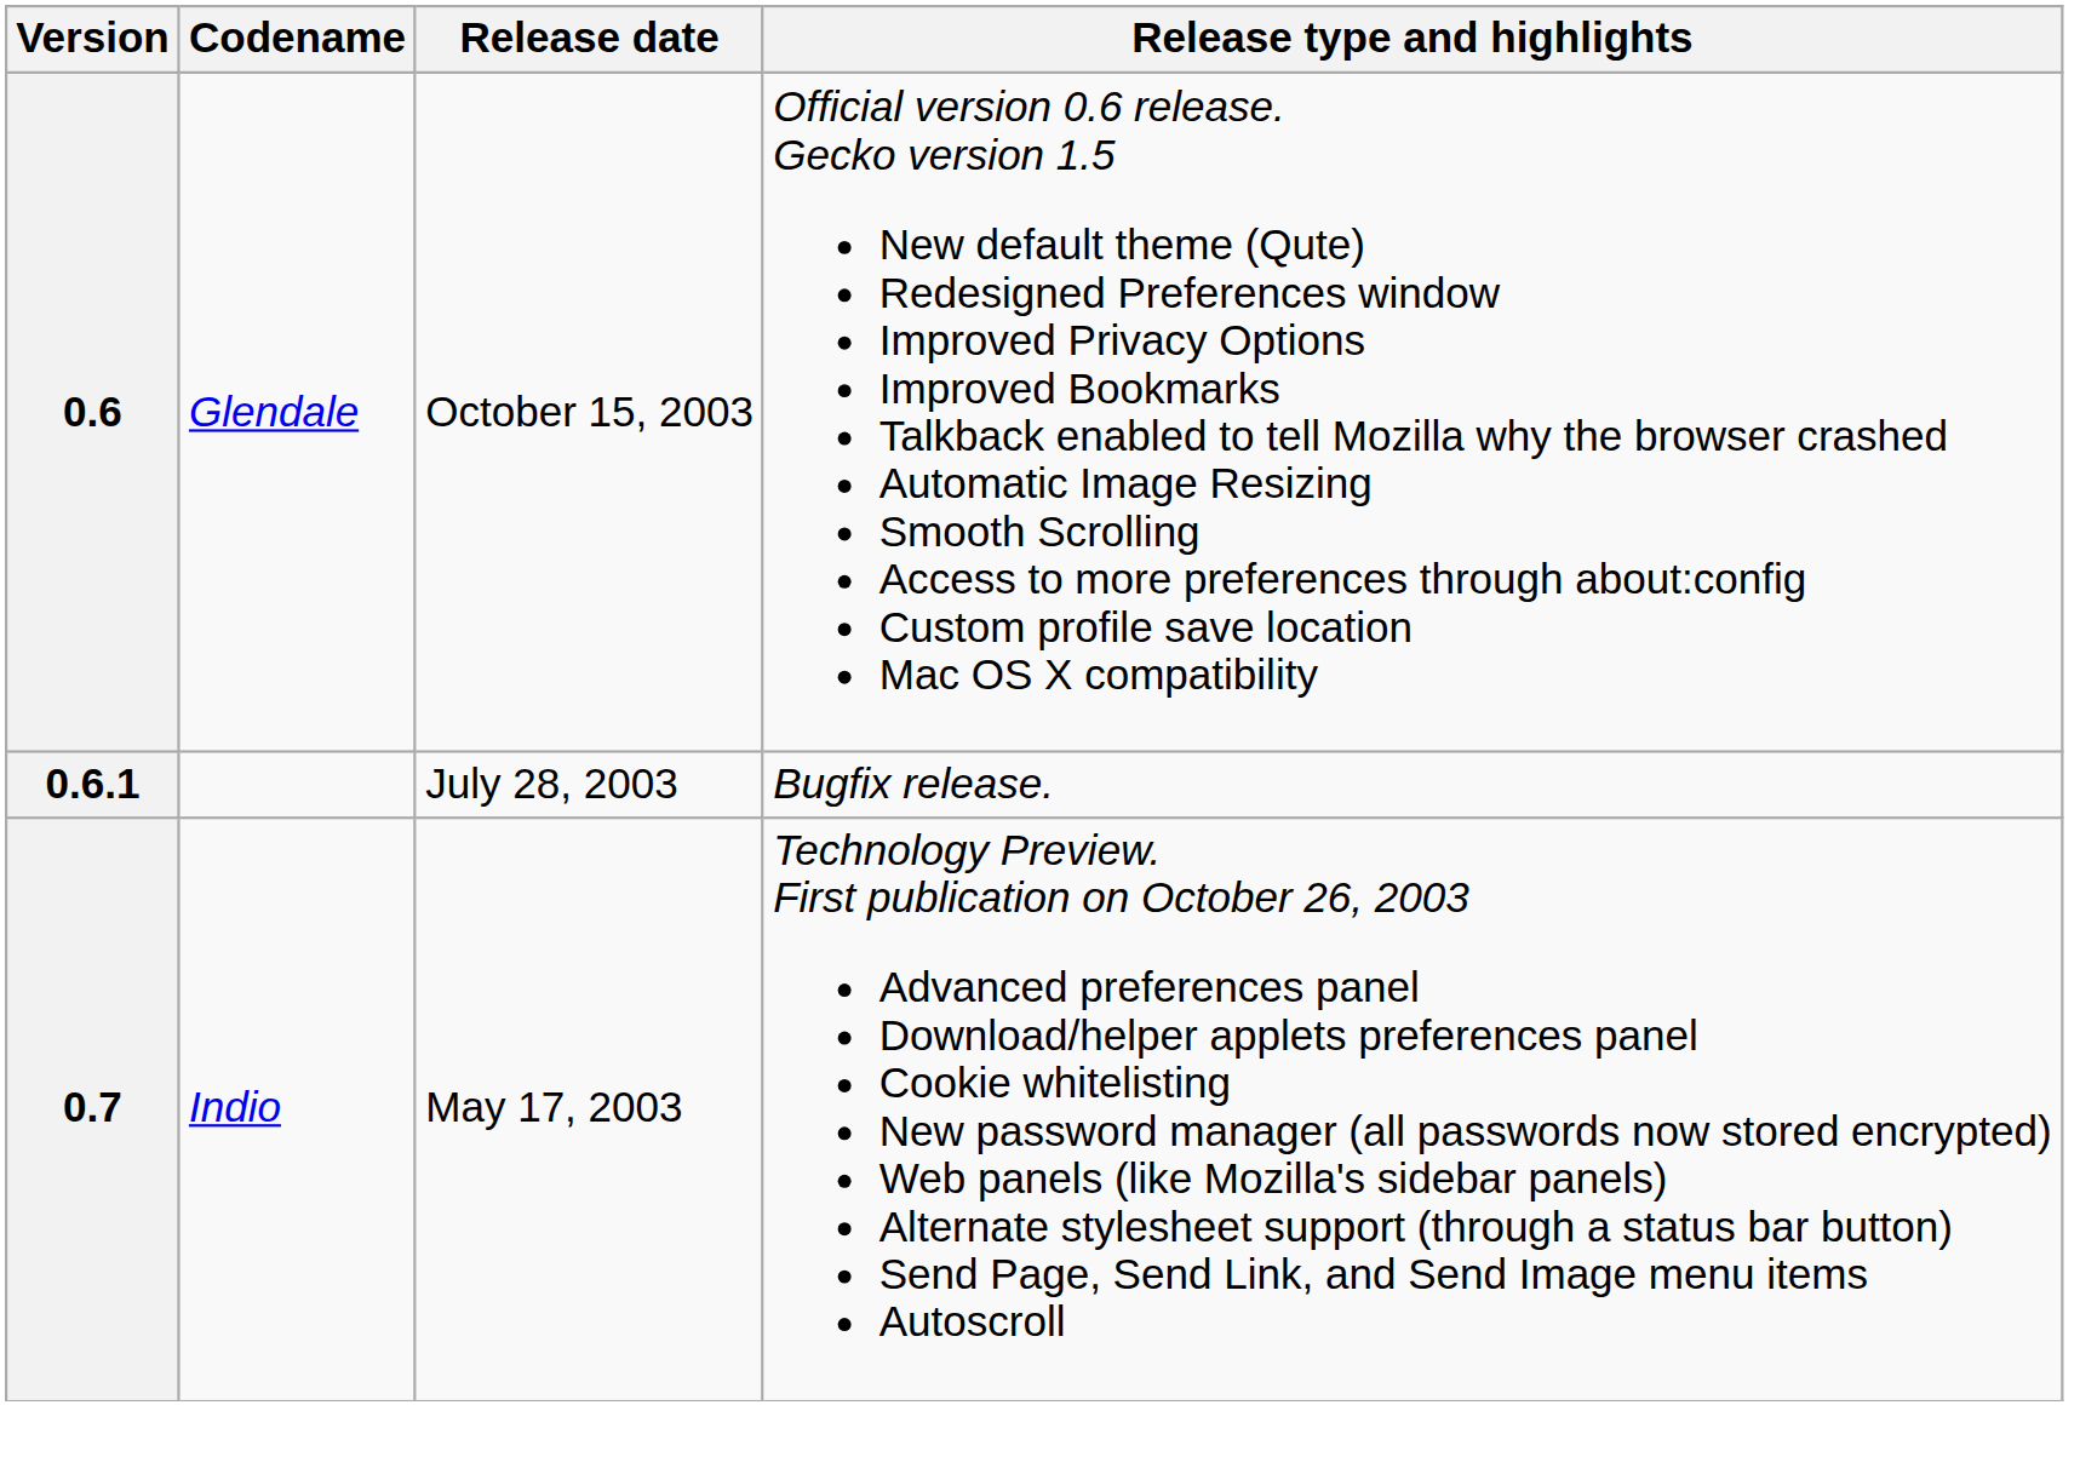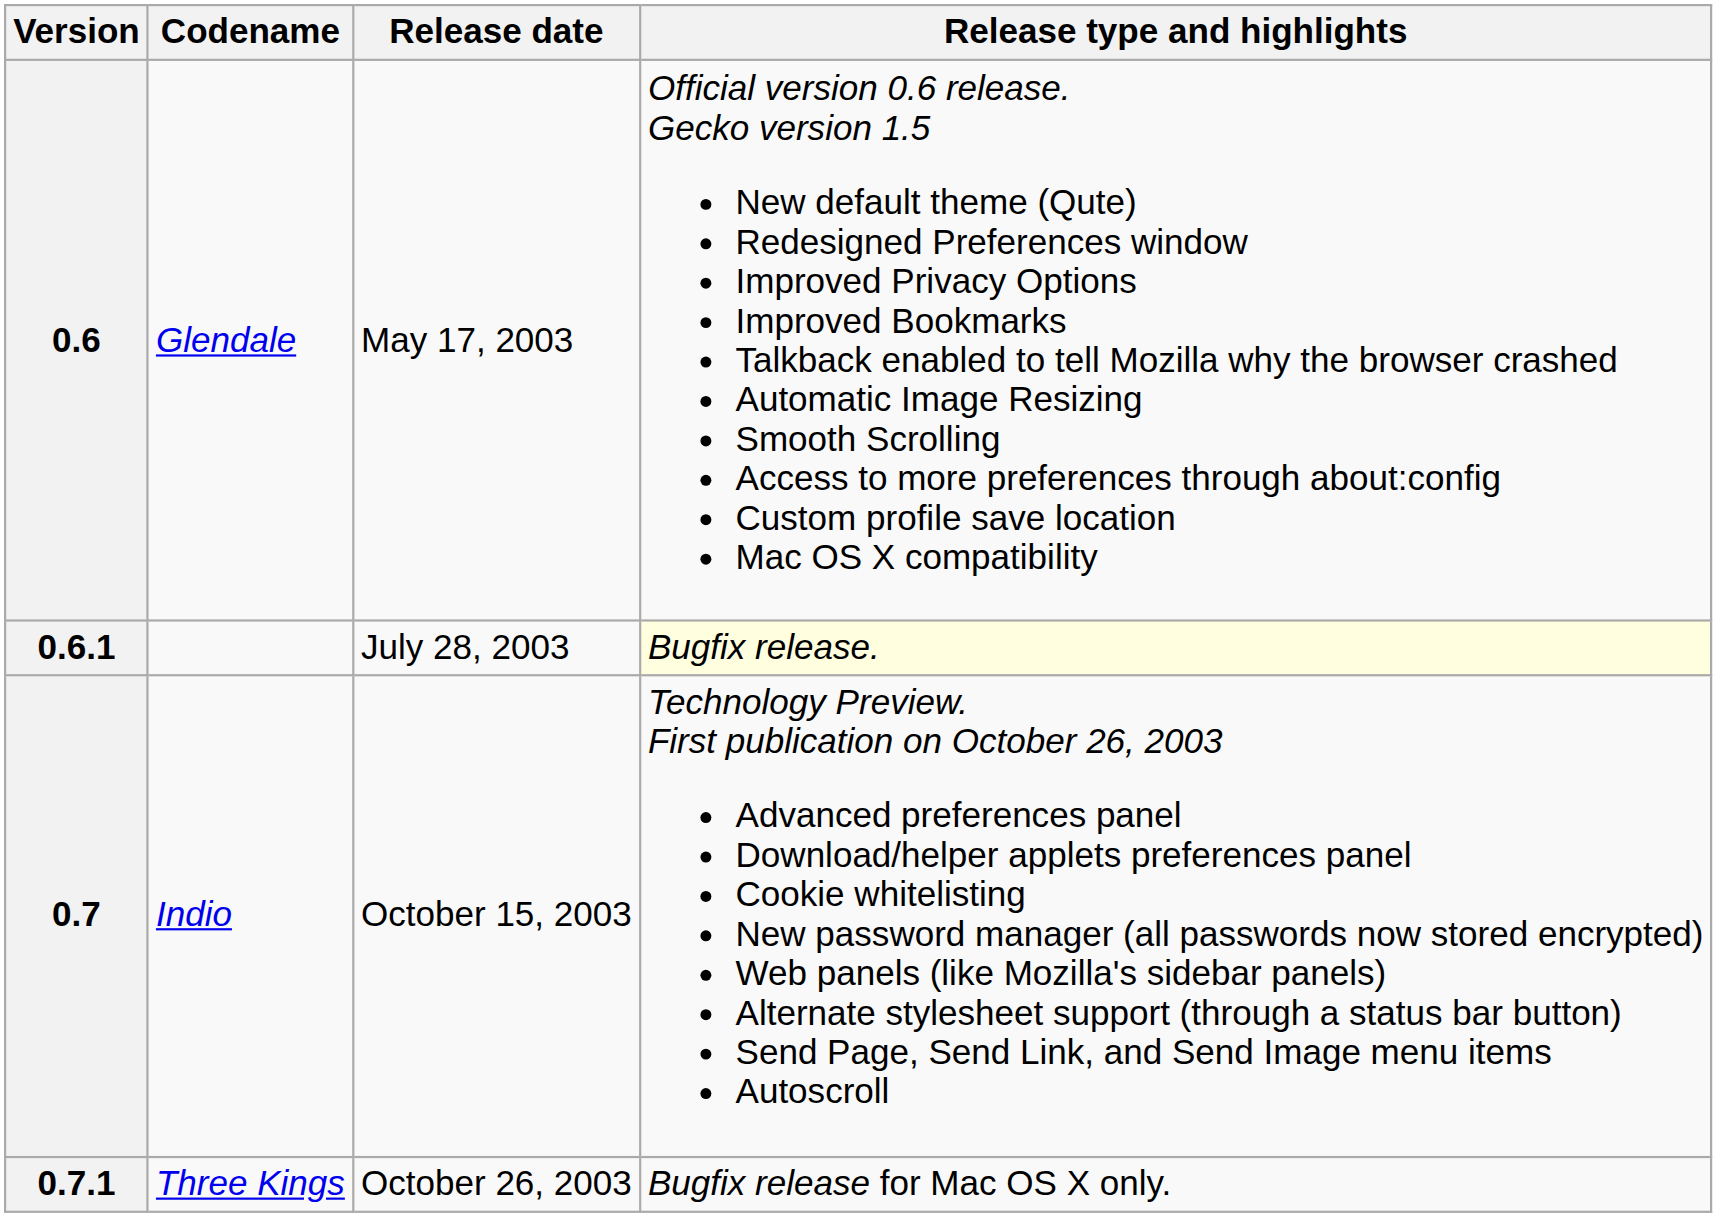0.6 | Release date: October 15, 2003 -> May 17, 2003
0.6.1 | Release type and highlights: no background -> lightyellow background
0.7 | Release date: May 17, 2003 -> October 15, 2003
+ row: 0.7.1 | Three Kings | October 26, 2003 | Bugfix release for Mac OS X only.
